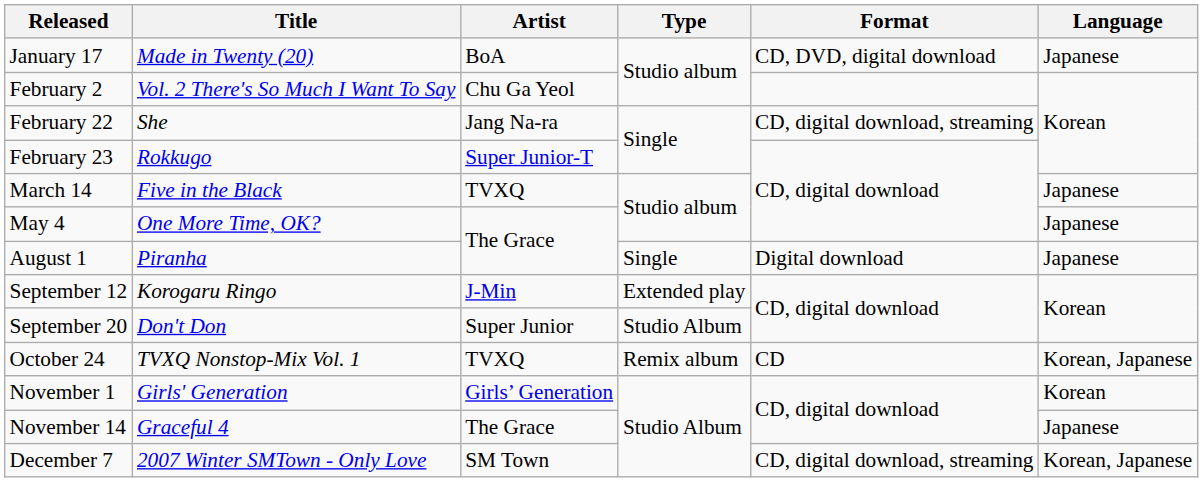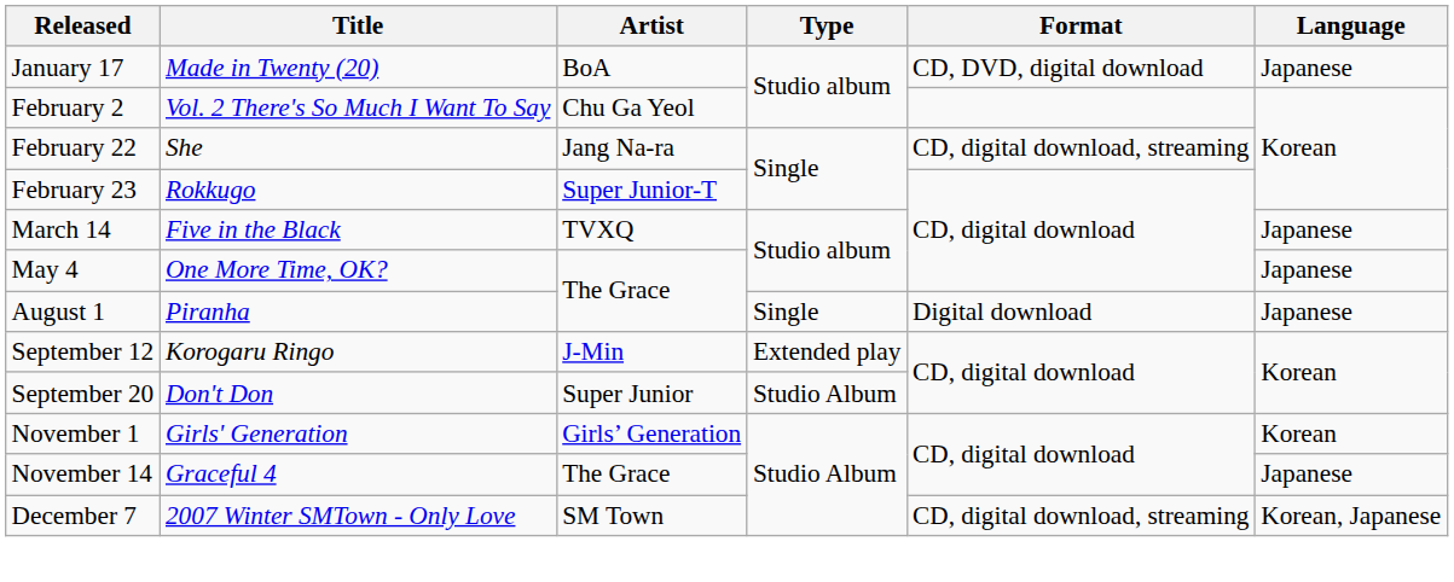- row: October 24 | TVXQ Nonstop-Mix Vol. 1 | TVXQ | Remix album | CD | Korean, Japanese
